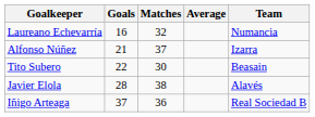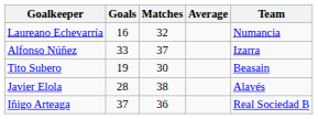Alfonso Núñez | Goals: 21 -> 33
Tito Subero | Goals: 22 -> 19
